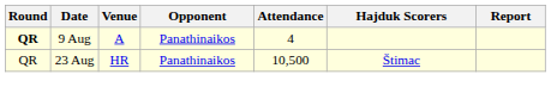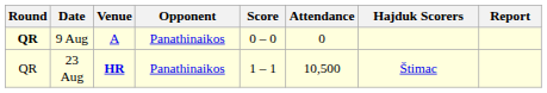+ column: Score | 0 – 0 | 1 – 1
9 Aug | Attendance: 4 -> 0
23 Aug | Venue: normal -> bold
